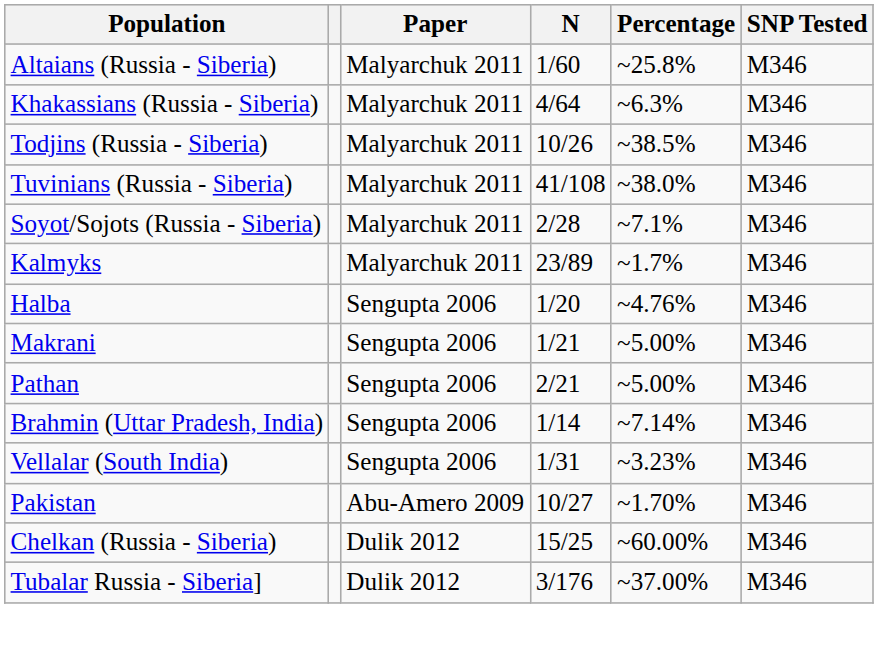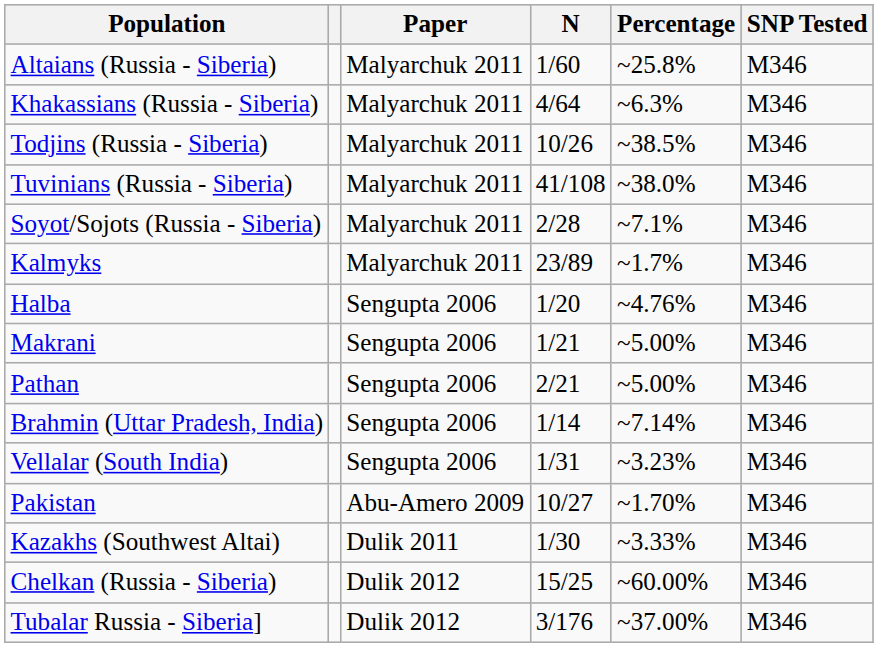+ row: Kazakhs (Southwest Altai) | Dulik 2011 | 1/30 | ~3.33% | M346
